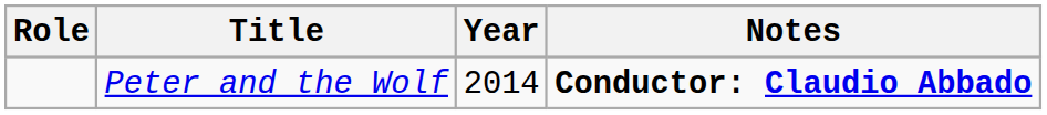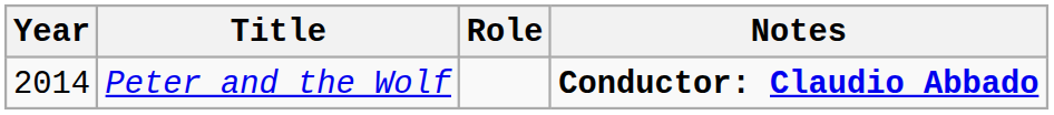columns swapped: Year <-> Role
